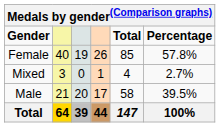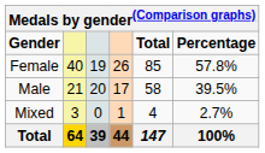rows swapped: Male <-> Mixed
